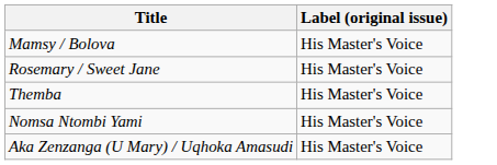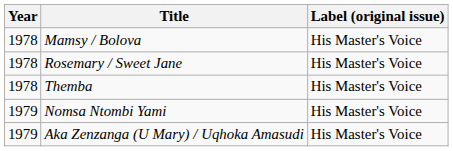+ column: Year | 1978 | 1978 | 1978 | 1979 | 1979
